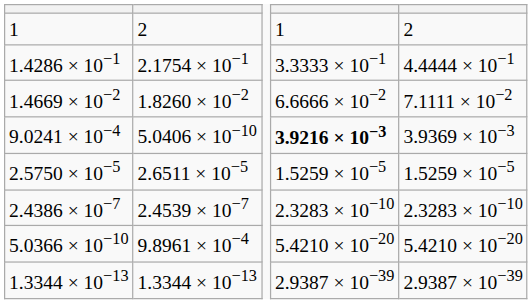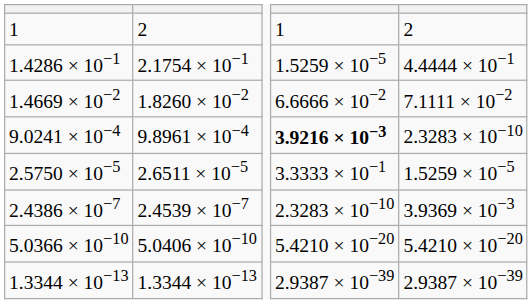1.4286 × 10−1 | column 4: 3.3333 × 10−1 -> 1.5259 × 10−5
9.0241 × 10−4 | column 2: 5.0406 × 10−10 -> 9.8961 × 10−4
9.0241 × 10−4 | column 5: 3.9369 × 10−3 -> 2.3283 × 10−10
2.5750 × 10−5 | column 4: 1.5259 × 10−5 -> 3.3333 × 10−1
2.4386 × 10−7 | column 5: 2.3283 × 10−10 -> 3.9369 × 10−3
5.0366 × 10−10 | column 2: 9.8961 × 10−4 -> 5.0406 × 10−10
